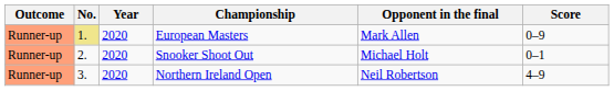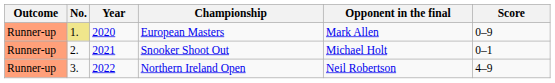Snooker Shoot Out | Year: 2020 -> 2021
Northern Ireland Open | Year: 2020 -> 2022
